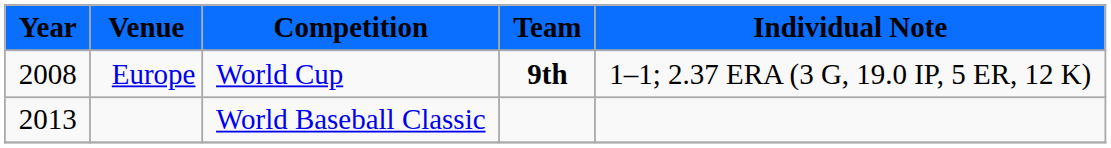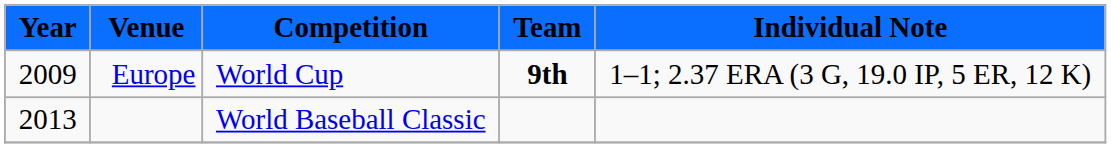Europe | Year: 2008 -> 2009
